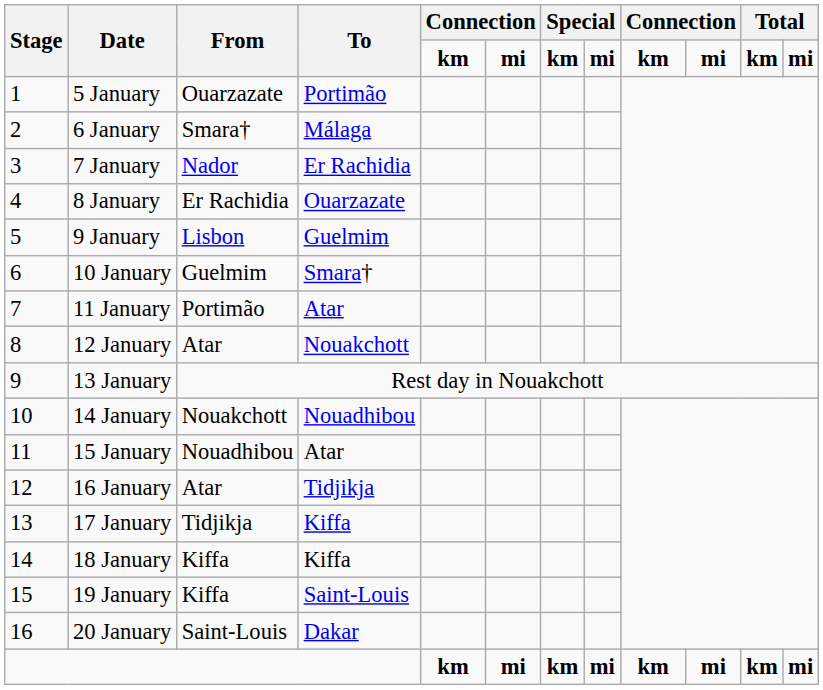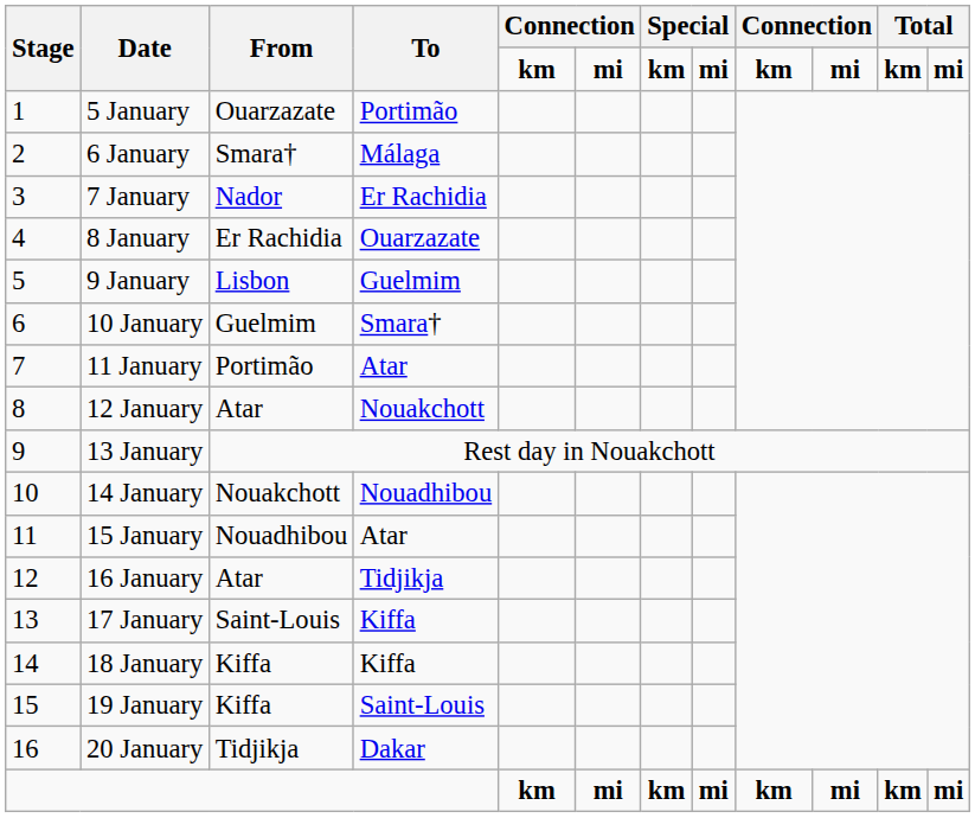17 January | From: Tidjikja -> Saint-Louis
20 January | From: Saint-Louis -> Tidjikja
